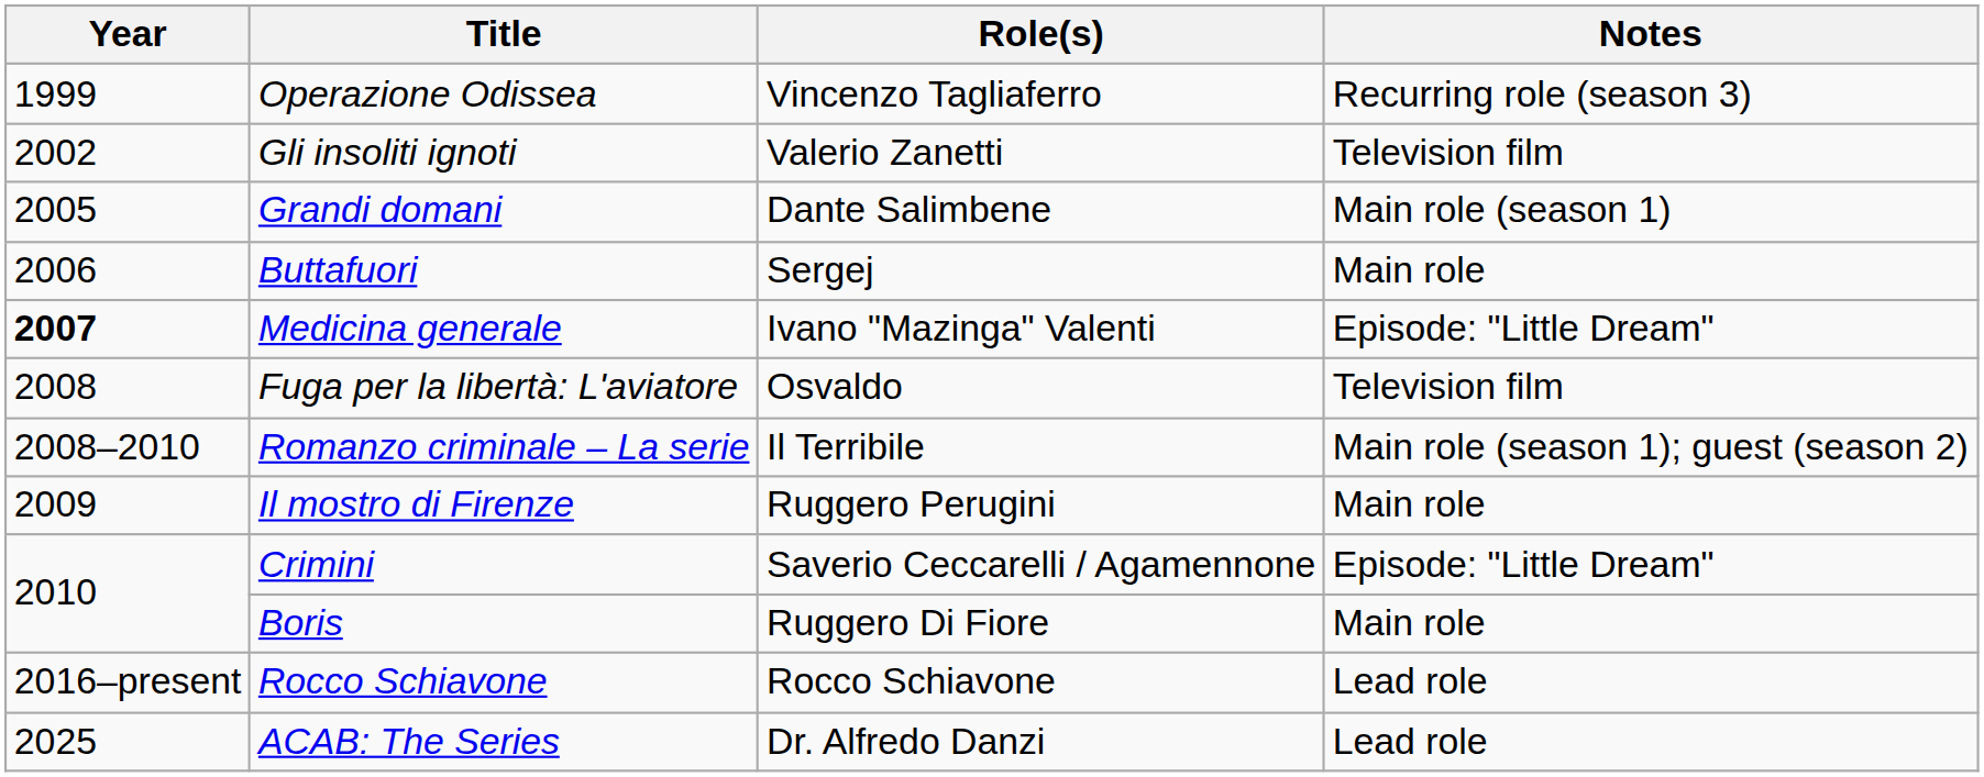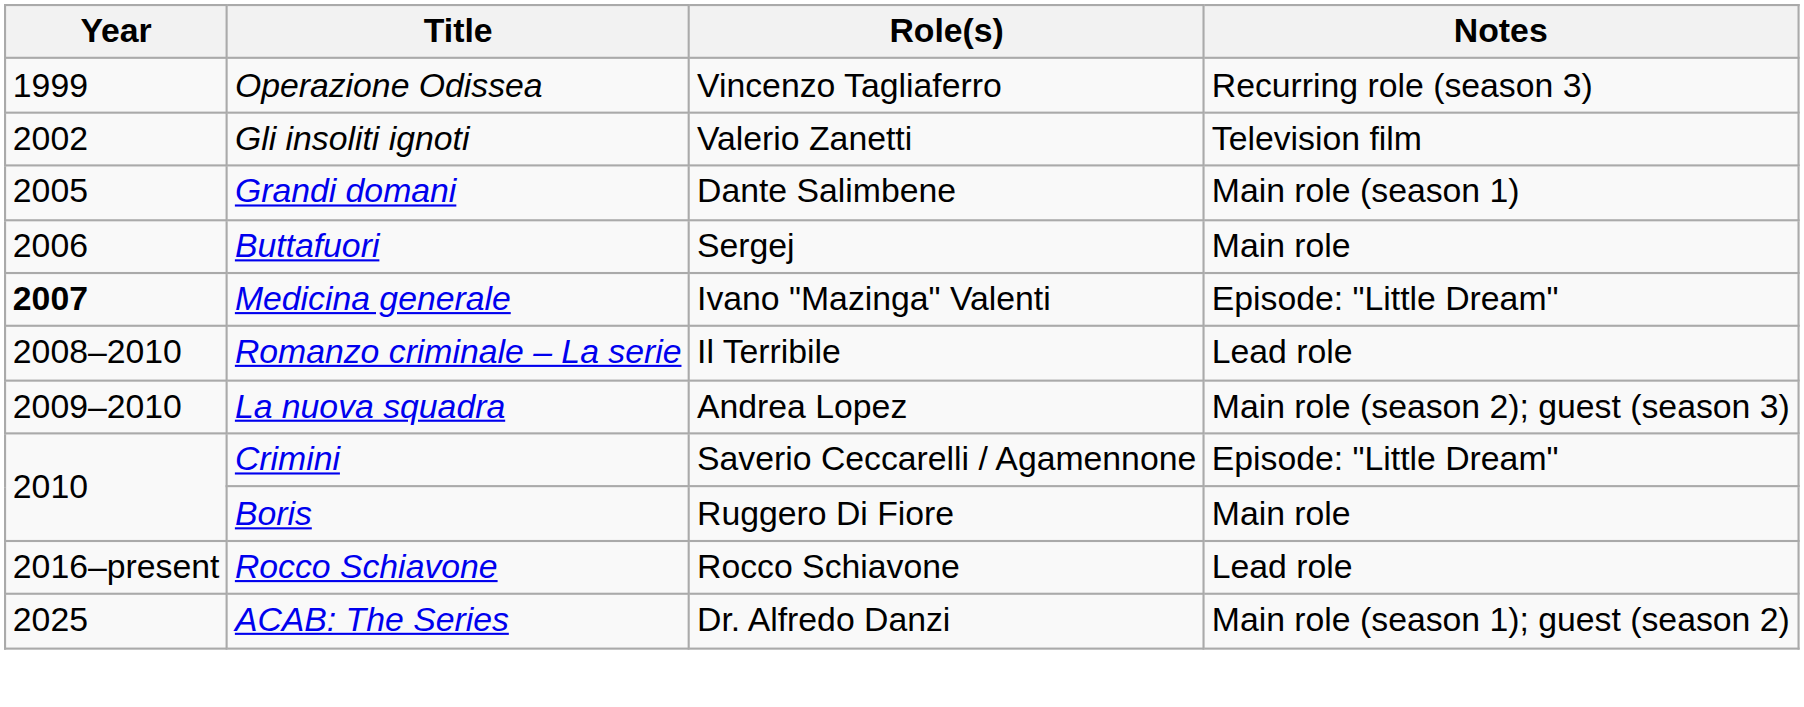- row: 2008 | Fuga per la libertà: L'aviatore | Osvaldo | Television film
Romanzo criminale – La serie | Notes: Main role (season 1); guest (season 2) -> Lead role
- row: 2009 | Il mostro di Firenze | Ruggero Perugini | Main role
+ row: 2009–2010 | La nuova squadra | Andrea Lopez | Main role (season 2); guest (season 3)
ACAB: The Series | Notes: Lead role -> Main role (season 1); guest (season 2)
